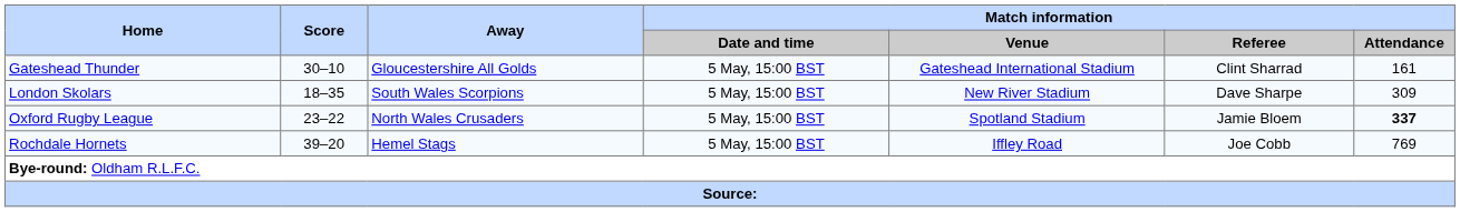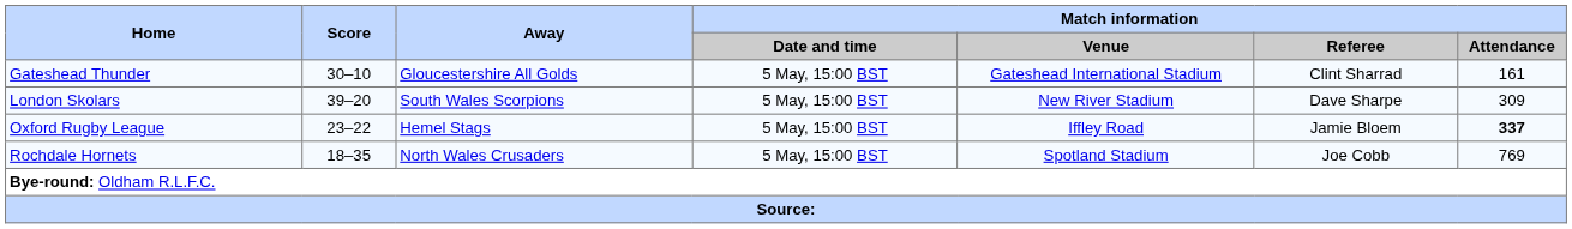London Skolars | Score: 18–35 -> 39–20
Oxford Rugby League | Away: North Wales Crusaders -> Hemel Stags
Oxford Rugby League | Match information / Venue: Spotland Stadium -> Iffley Road
Rochdale Hornets | Score: 39–20 -> 18–35
Rochdale Hornets | Away: Hemel Stags -> North Wales Crusaders
Rochdale Hornets | Match information / Venue: Iffley Road -> Spotland Stadium
